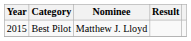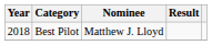Best Pilot | Year: 2015 -> 2018
